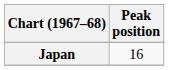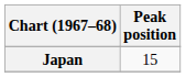Japan | Peak position: 16 -> 15
